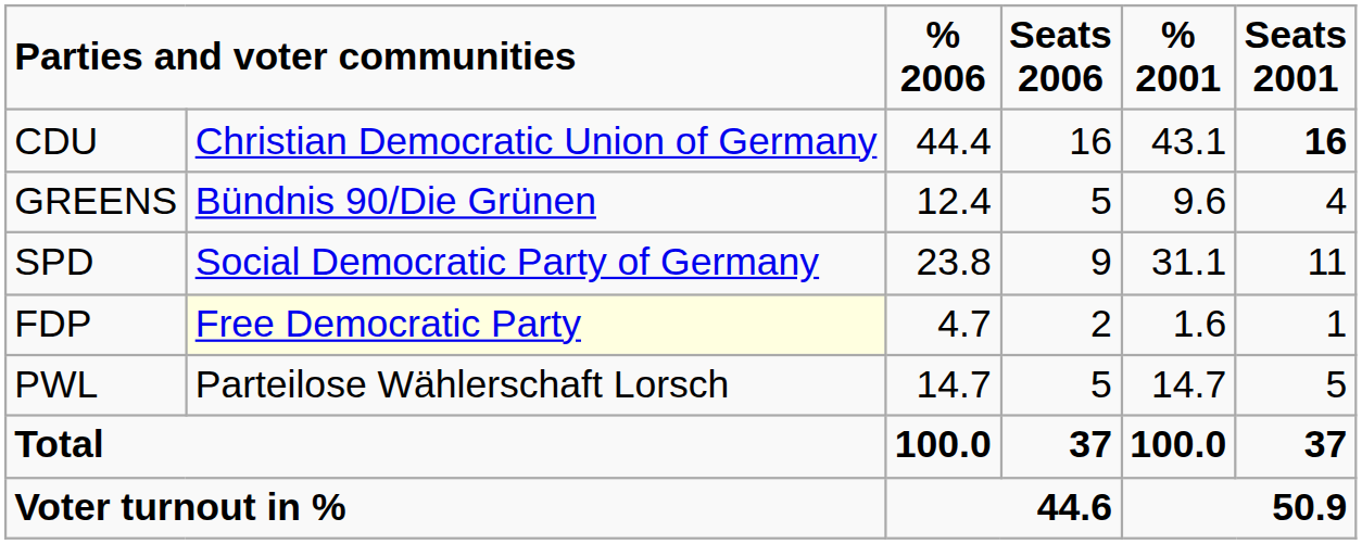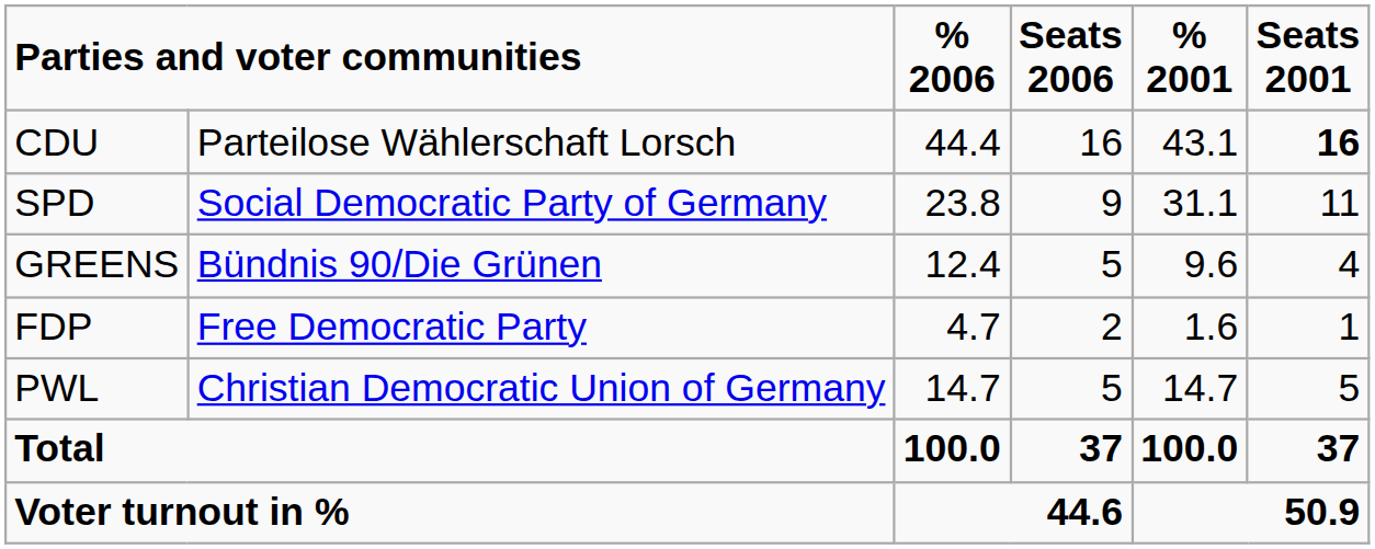CDU | column 2: Christian Democratic Union of Germany -> Parteilose Wählerschaft Lorsch
rows swapped: SPD <-> GREENS
FDP | column 2: lightyellow background -> no background
PWL | column 2: Parteilose Wählerschaft Lorsch -> Christian Democratic Union of Germany
